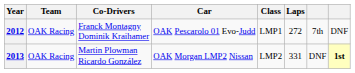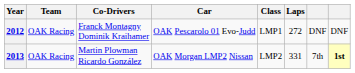2012 | column 7: 7th -> DNF
2013 | column 7: DNF -> 7th
